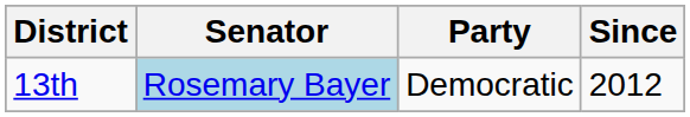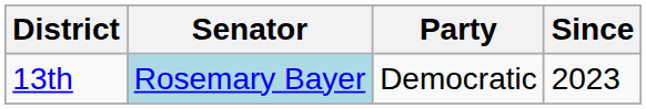13th | Since: 2012 -> 2023
